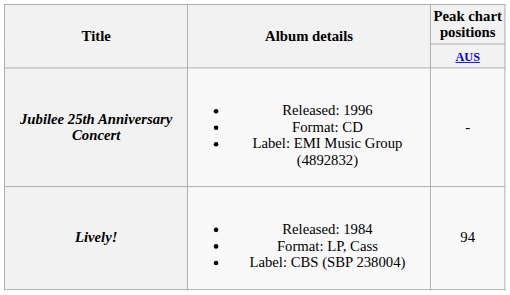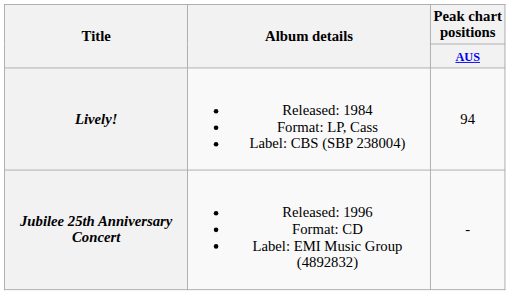rows swapped: Lively! <-> Jubilee 25th Anniversary Concert
